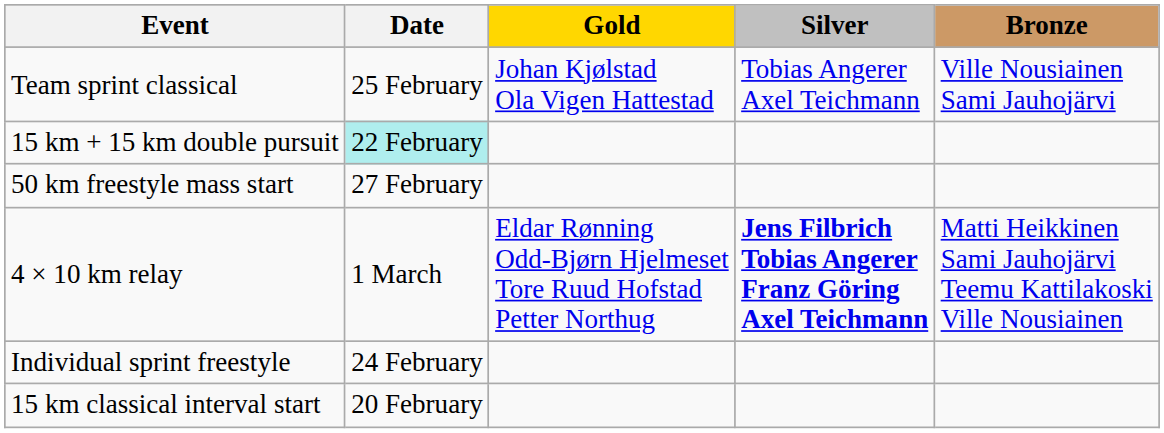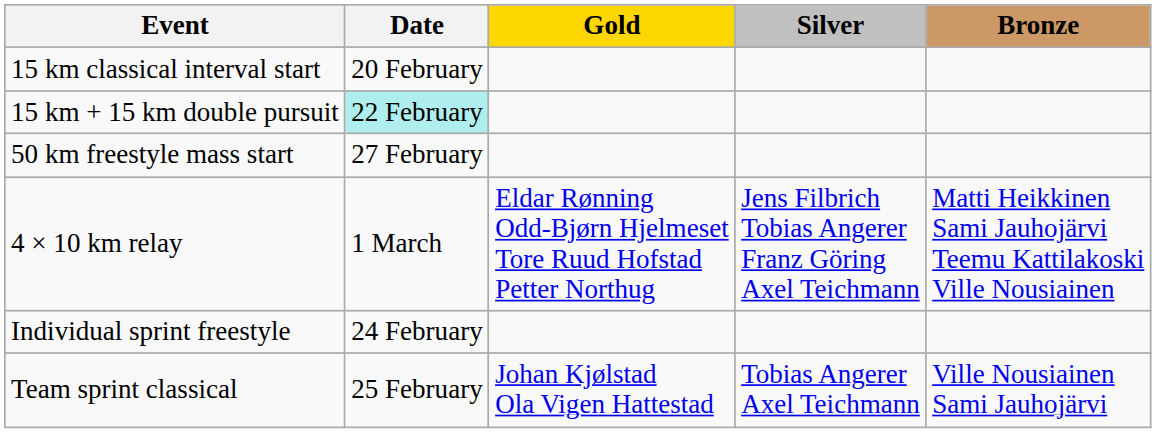rows swapped: 15 km classical interval start <-> Team sprint classical
4 × 10 km relay | Silver: bold -> normal
